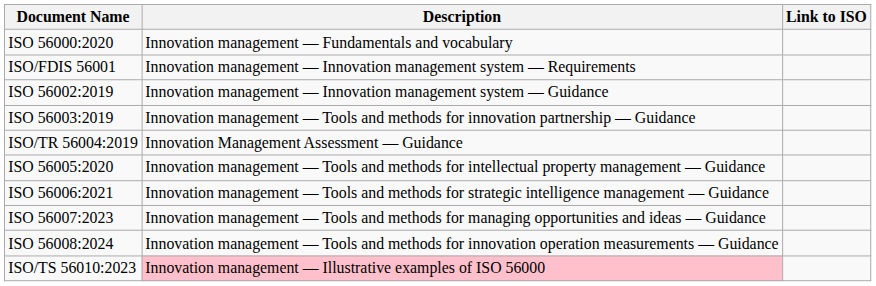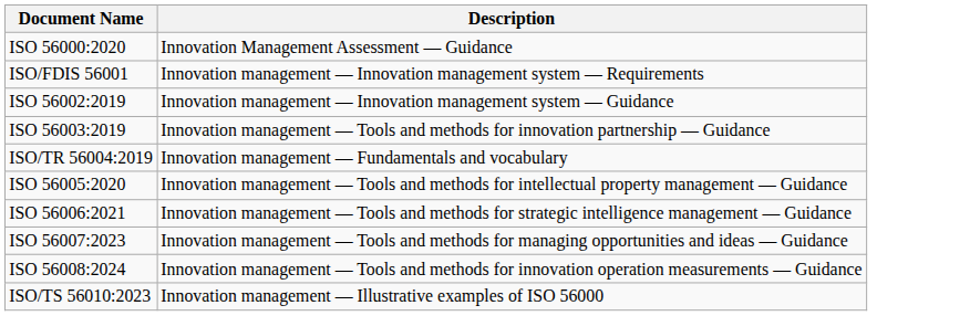- column: Link to ISO
ISO 56000:2020 | Description: Innovation management — Fundamentals and vocabulary -> Innovation Management Assessment — Guidance
ISO/TR 56004:2019 | Description: Innovation Management Assessment — Guidance -> Innovation management — Fundamentals and vocabulary
ISO/TS 56010:2023 | Description: pink background -> no background
